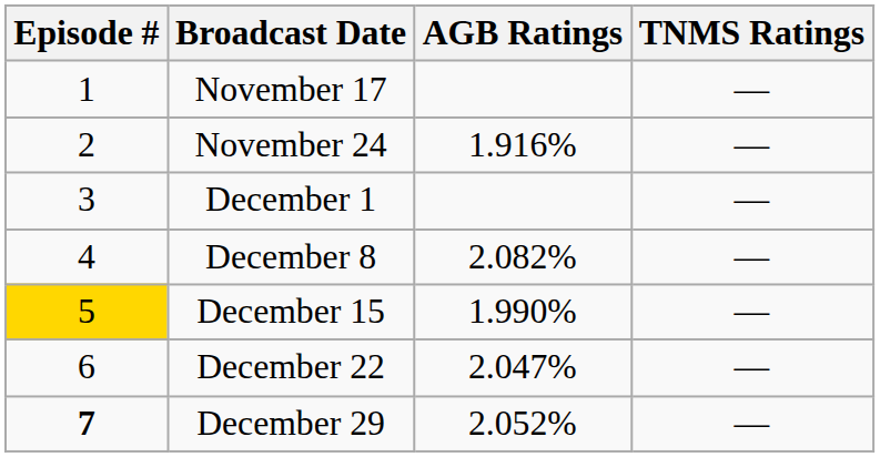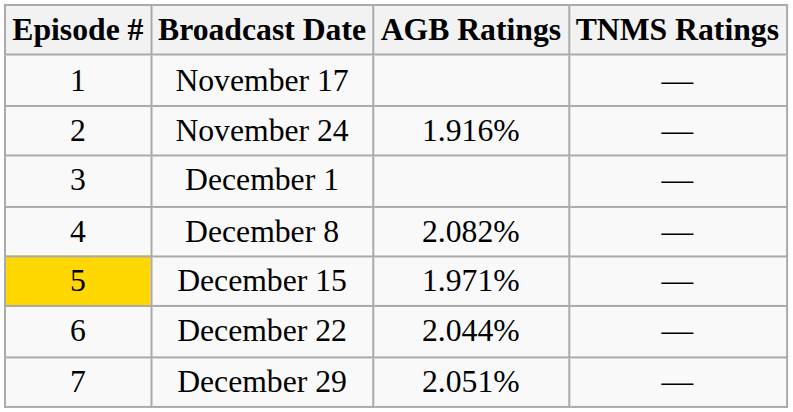December 15 | AGB Ratings: 1.990% -> 1.971%
December 22 | AGB Ratings: 2.047% -> 2.044%
December 29 | Episode #: bold -> normal
December 29 | AGB Ratings: 2.052% -> 2.051%
